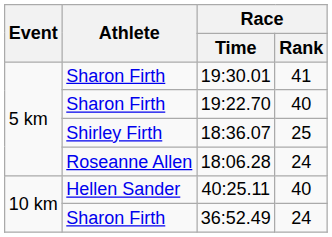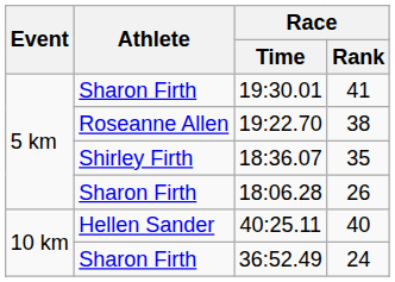19:22.70 | Athlete: Sharon Firth -> Roseanne Allen
19:22.70 | Race / Rank: 40 -> 38
18:36.07 | Race / Rank: 25 -> 35
18:06.28 | Athlete: Roseanne Allen -> Sharon Firth
18:06.28 | Race / Rank: 24 -> 26
